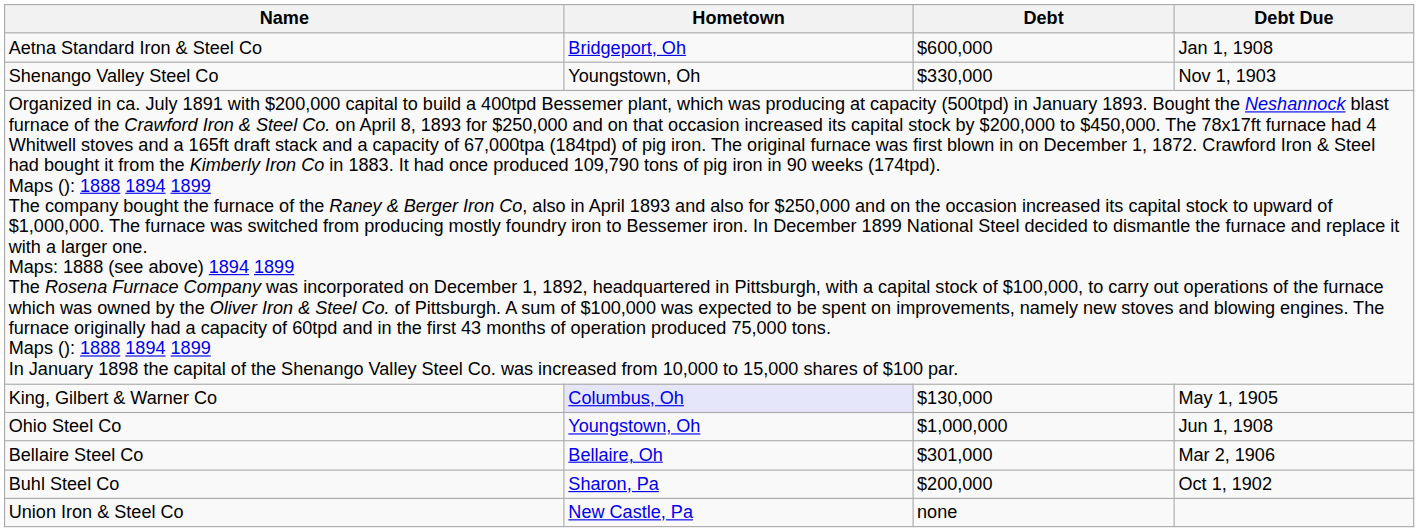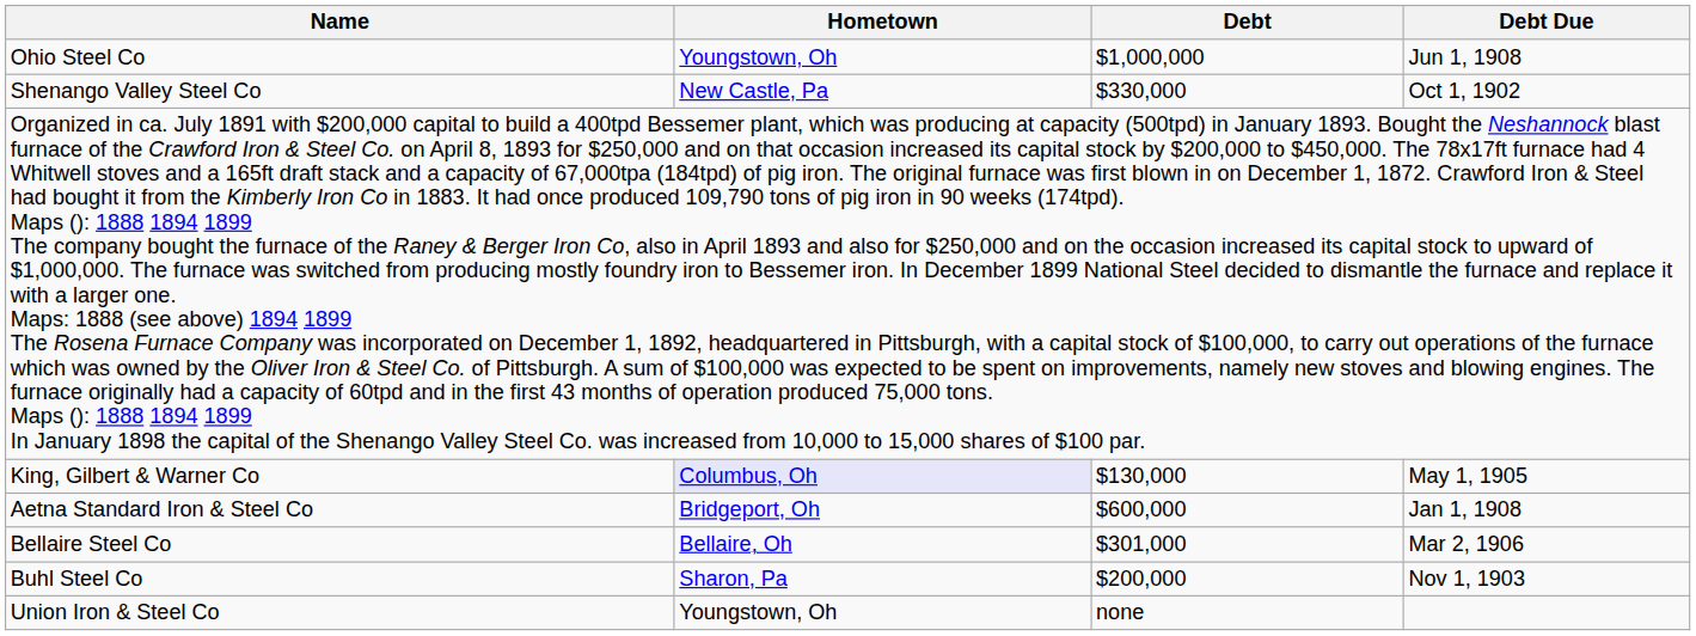rows swapped: Ohio Steel Co <-> Aetna Standard Iron & Steel Co
Shenango Valley Steel Co | Hometown: Youngstown, Oh -> New Castle, Pa
Shenango Valley Steel Co | Debt Due: Nov 1, 1903 -> Oct 1, 1902
Buhl Steel Co | Debt Due: Oct 1, 1902 -> Nov 1, 1903
Union Iron & Steel Co | Hometown: New Castle, Pa -> Youngstown, Oh
